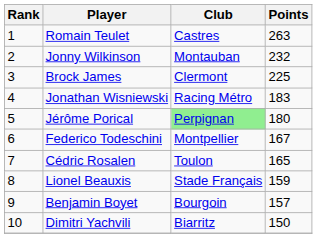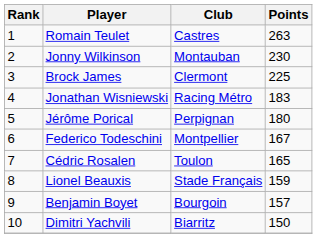Jonny Wilkinson | Points: 232 -> 230
Jérôme Porical | Club: lightgreen background -> no background
